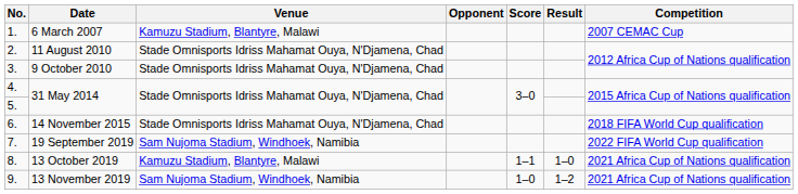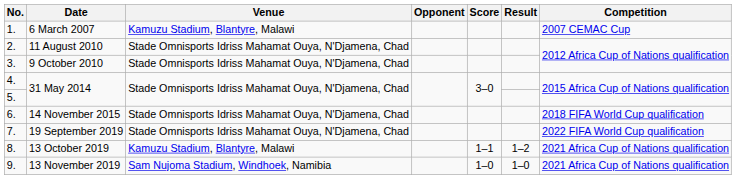7. | Venue: Sam Nujoma Stadium, Windhoek, Namibia -> Stade Omnisports Idriss Mahamat Ouya, N'Djamena, Chad
8. | Result: 1–0 -> 1–2
9. | Result: 1–2 -> 1–0
